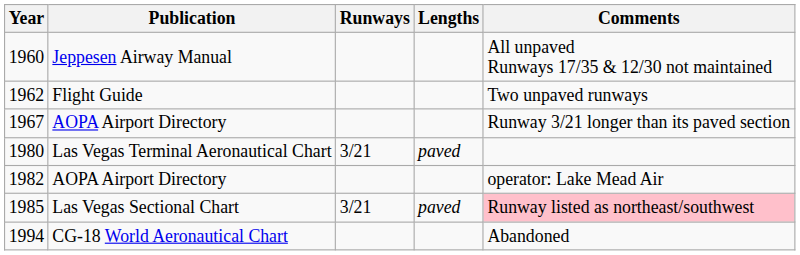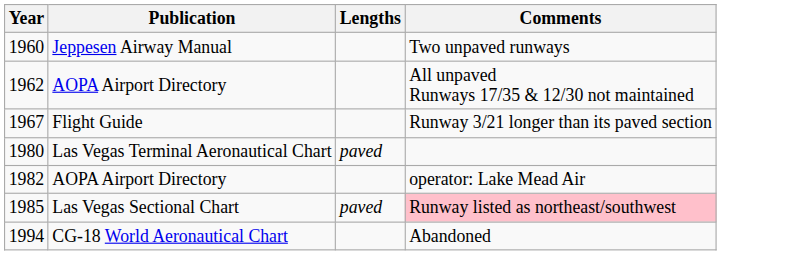- column: Runways | 3/21 | 3/21
1960 | Comments: All unpaved Runways 17/35 & 12/30 not maintained -> Two unpaved runways
1962 | Publication: Flight Guide -> AOPA Airport Directory
1962 | Comments: Two unpaved runways -> All unpaved Runways 17/35 & 12/30 not maintained
1967 | Publication: AOPA Airport Directory -> Flight Guide
